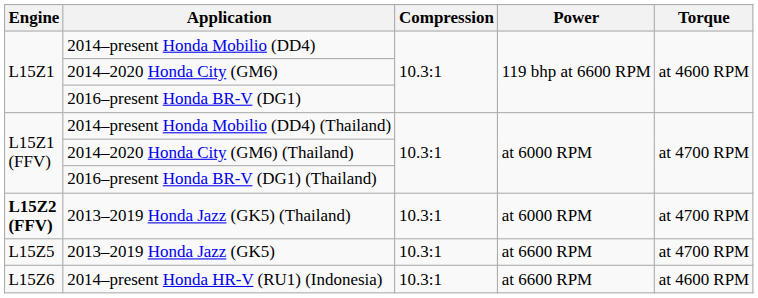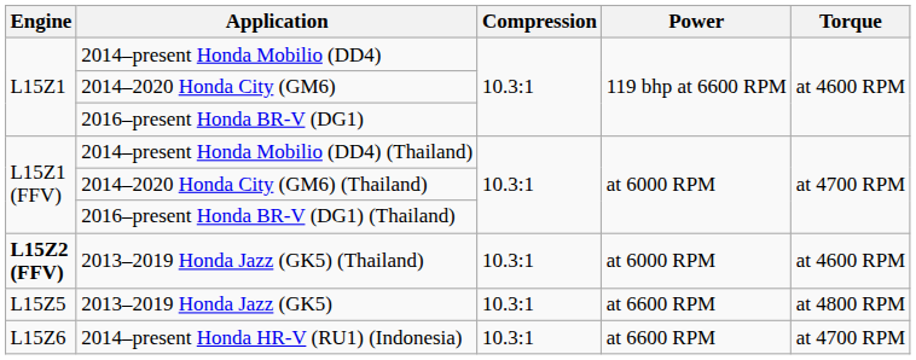2013–2019 Honda Jazz (GK5) (Thailand) | Torque: at 4700 RPM -> at 4600 RPM
2013–2019 Honda Jazz (GK5) | Torque: at 4700 RPM -> at 4800 RPM
2014–present Honda HR-V (RU1) (Indonesia) | Torque: at 4600 RPM -> at 4700 RPM
